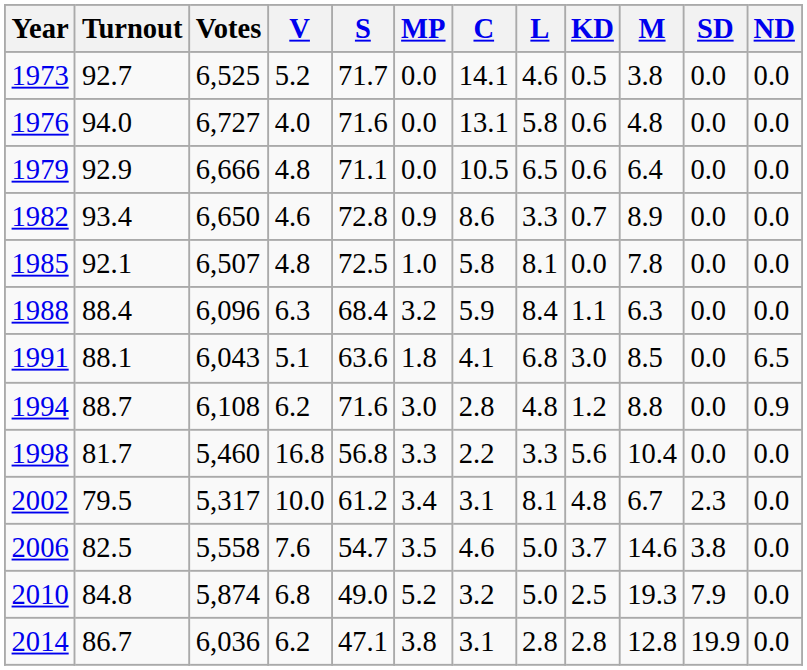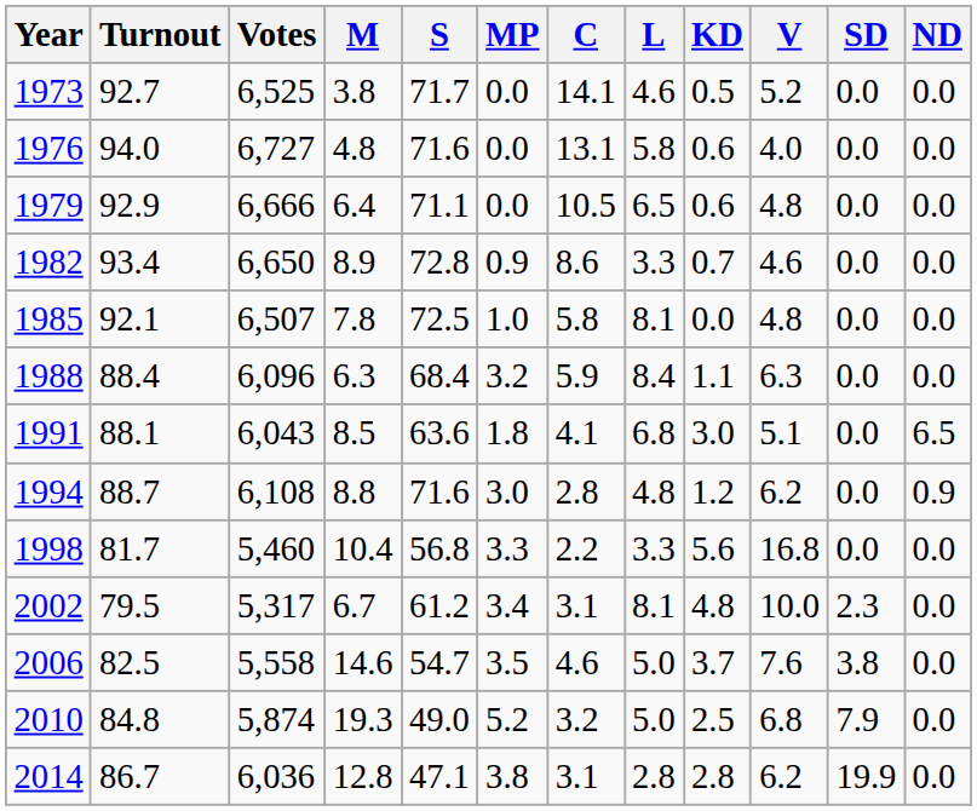columns swapped: V <-> M
